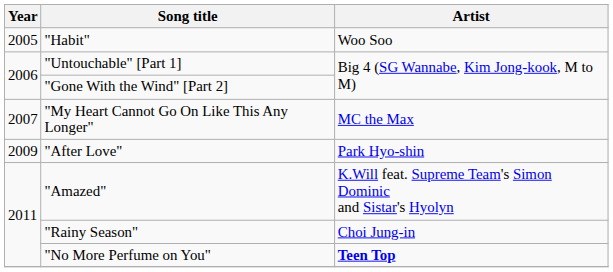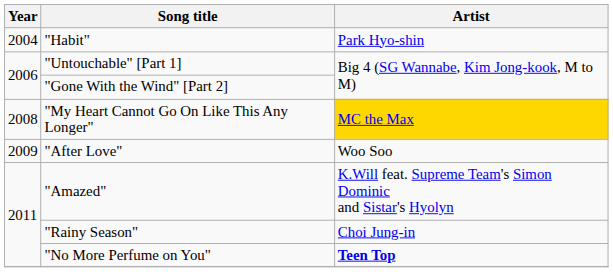"Habit" | Year: 2005 -> 2004
"Habit" | Artist: Woo Soo -> Park Hyo-shin
"My Heart Cannot Go On Like This Any Longer" | Year: 2007 -> 2008
"My Heart Cannot Go On Like This Any Longer" | Artist: no background -> gold background
"After Love" | Artist: Park Hyo-shin -> Woo Soo
